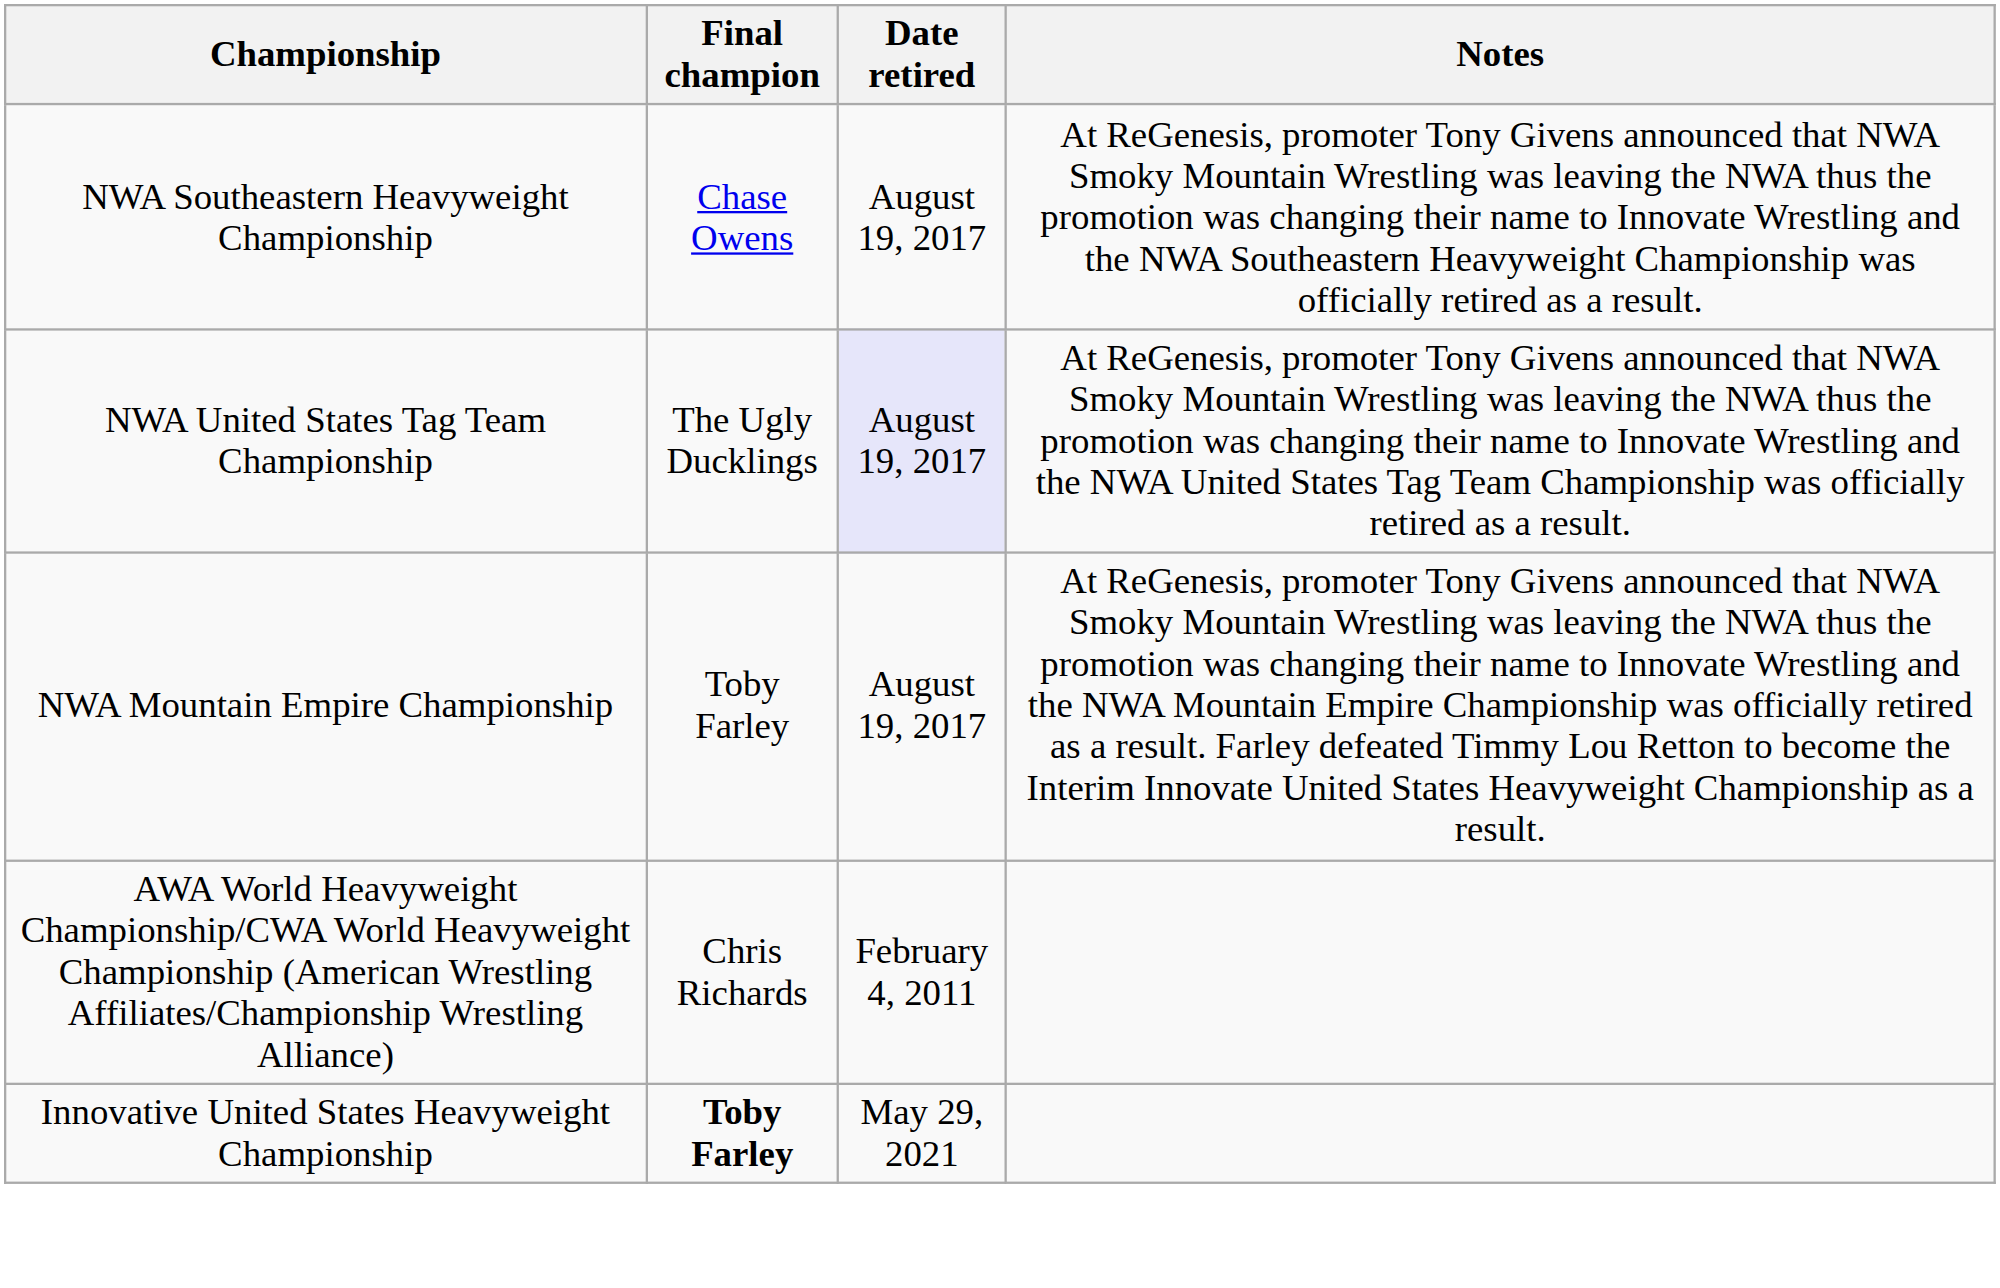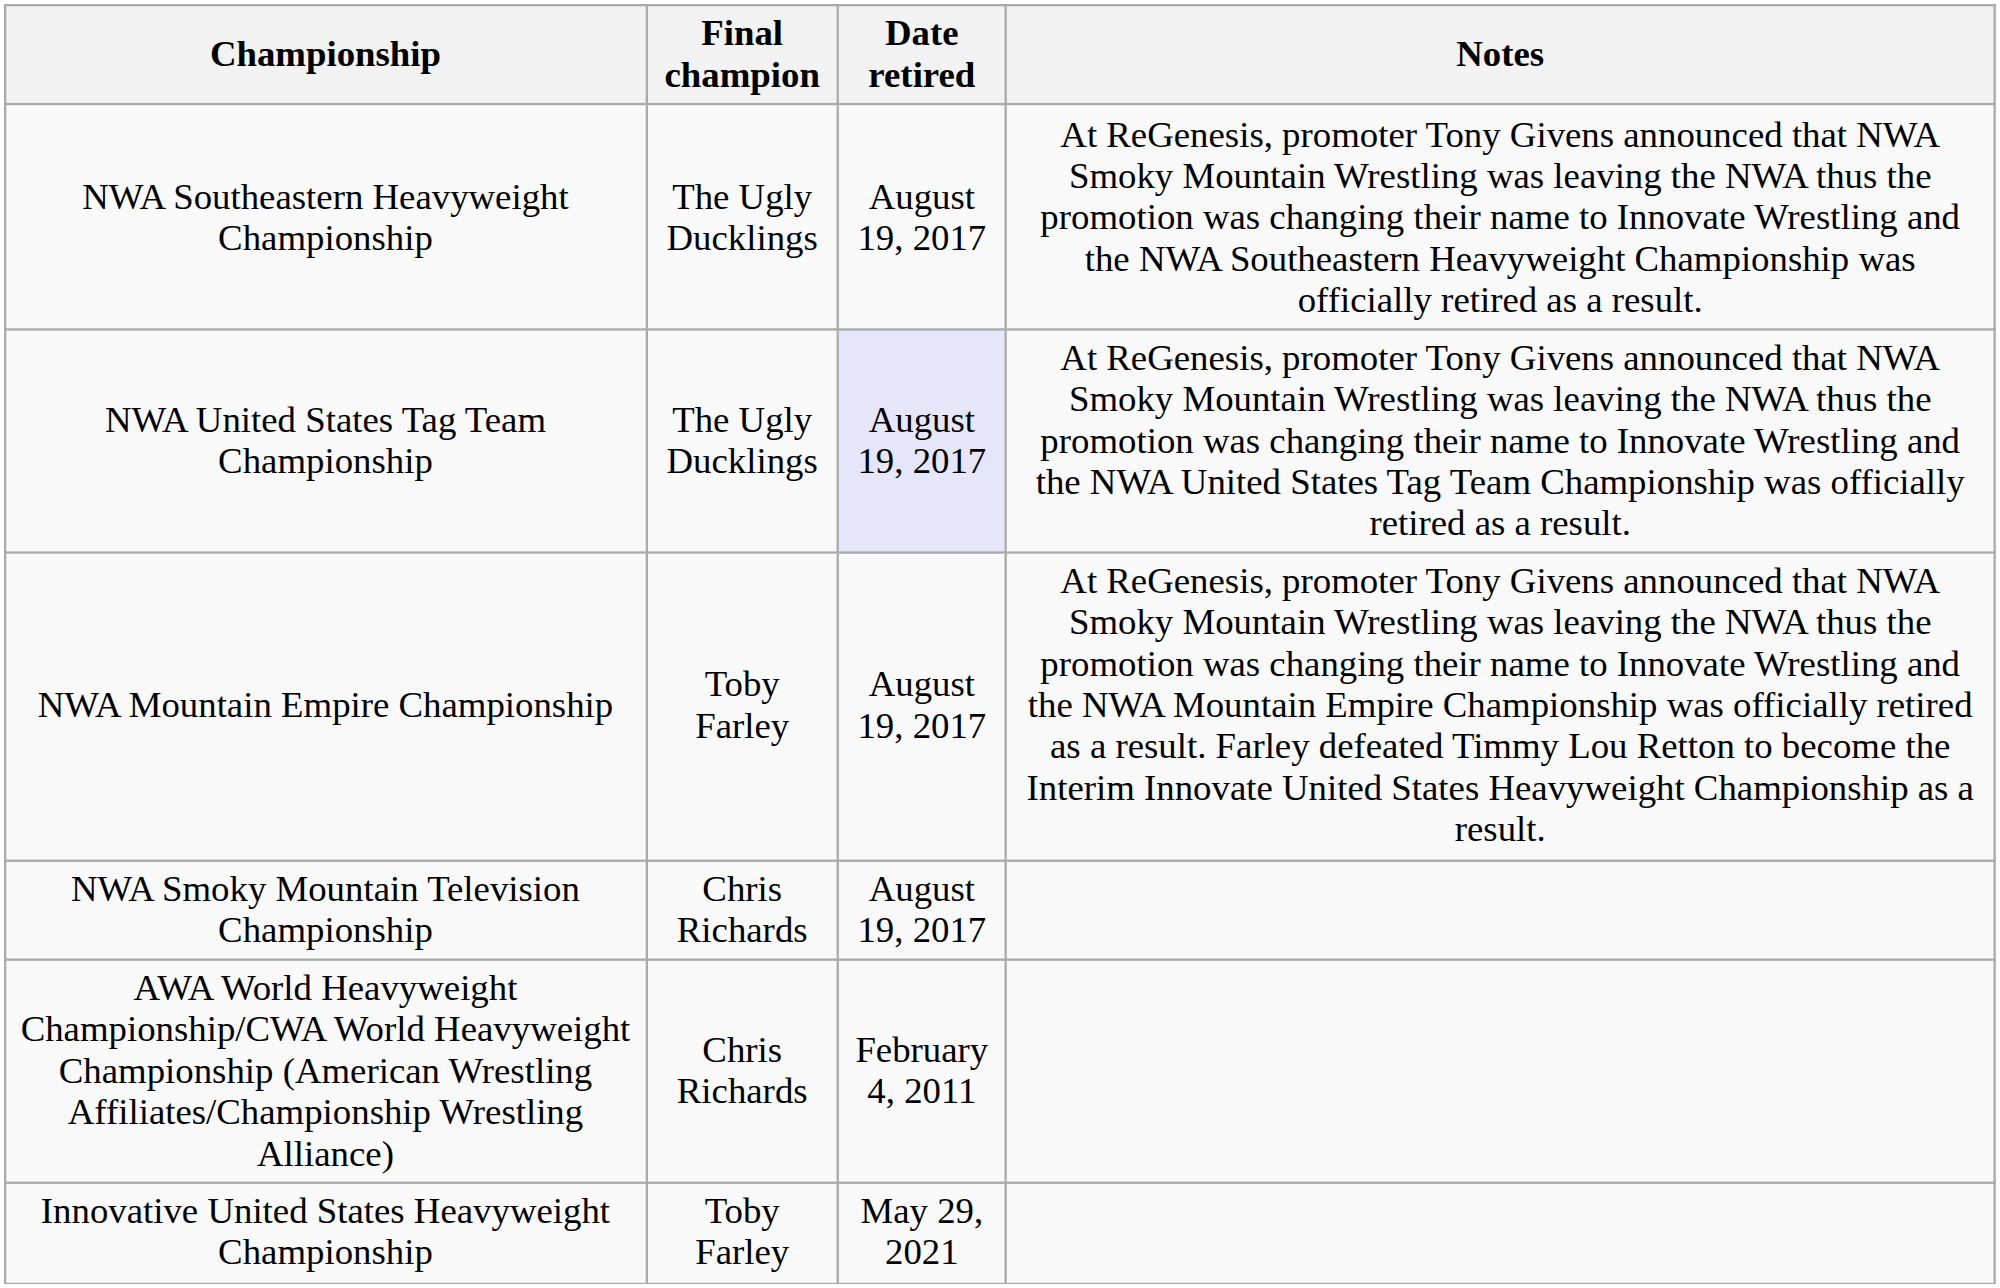NWA Southeastern Heavyweight Championship | Final champion: Chase Owens -> The Ugly Ducklings
+ row: NWA Smoky Mountain Television Championship | Chris Richards | August 19, 2017
Innovative United States Heavyweight Championship | Final champion: bold -> normal
